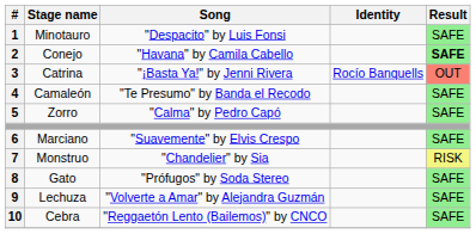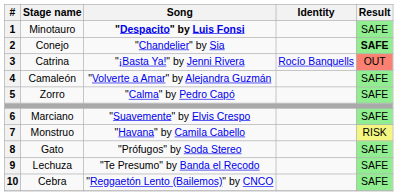1 | Song: normal -> bold
2 | Song: "Havana" by Camila Cabello -> "Chandelier" by Sia
4 | Song: "Te Presumo" by Banda el Recodo -> "Volverte a Amar" by Alejandra Guzmán
7 | Song: "Chandelier" by Sia -> "Havana" by Camila Cabello
9 | Song: "Volverte a Amar" by Alejandra Guzmán -> "Te Presumo" by Banda el Recodo
